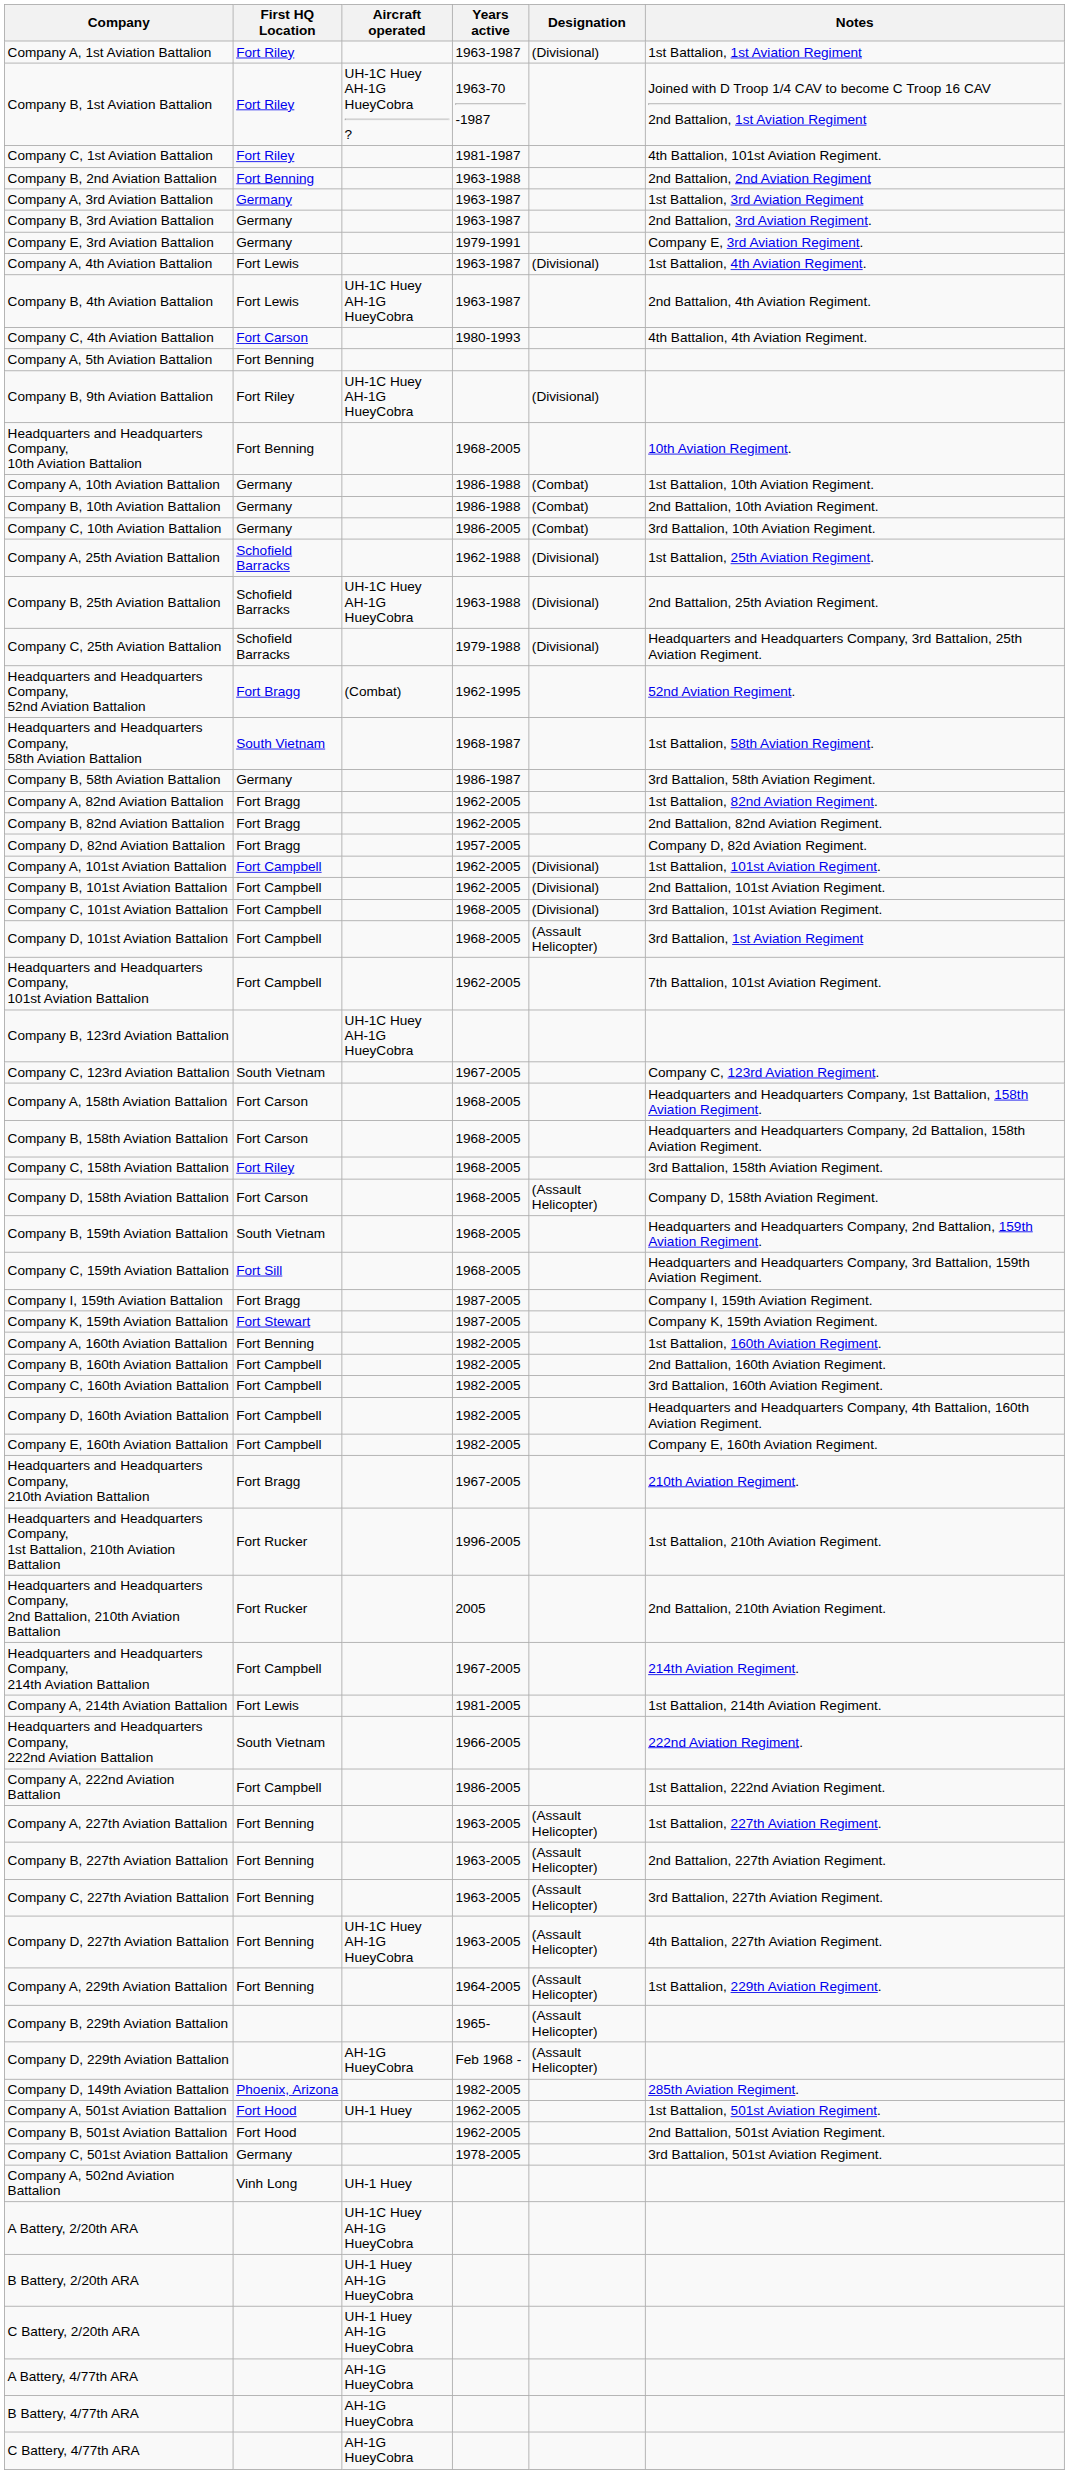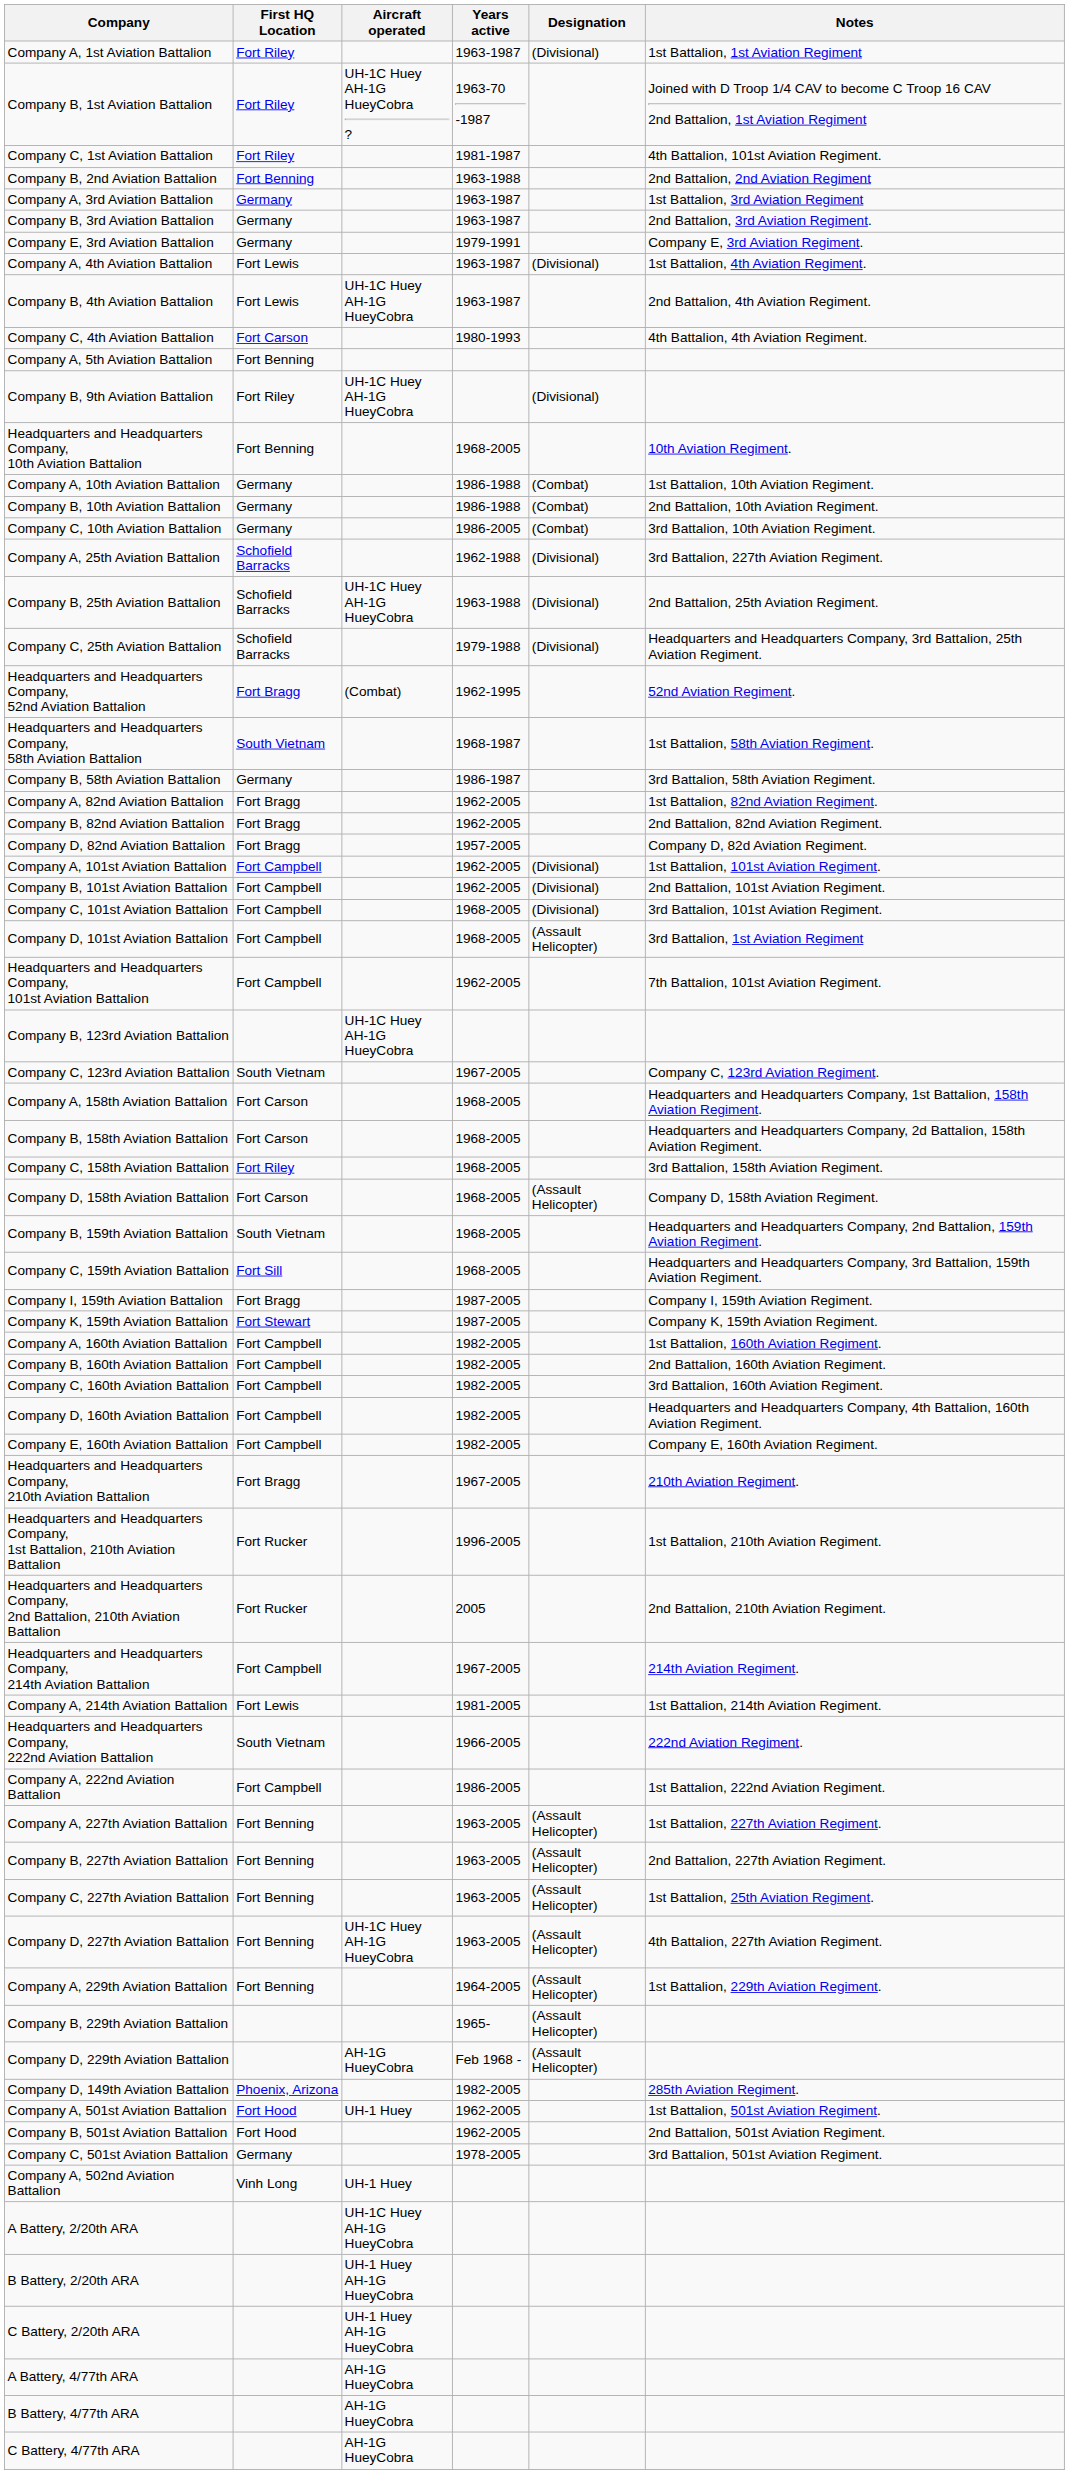Company A, 25th Aviation Battalion | Notes: 1st Battalion, 25th Aviation Regiment. -> 3rd Battalion, 227th Aviation Regiment.
Company A, 160th Aviation Battalion | First HQ Location: Fort Benning -> Fort Campbell
Company C, 227th Aviation Battalion | Notes: 3rd Battalion, 227th Aviation Regiment. -> 1st Battalion, 25th Aviation Regiment.
